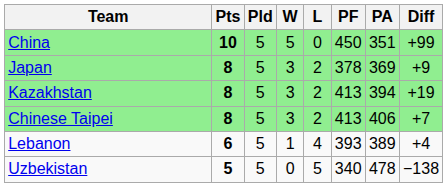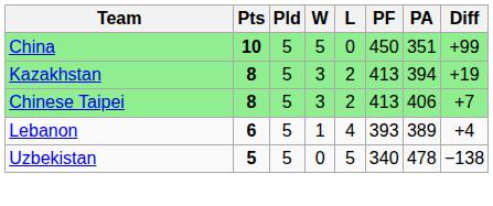- row: Japan | 8 | 5 | 3 | 2 | 378 | 369 | +9
